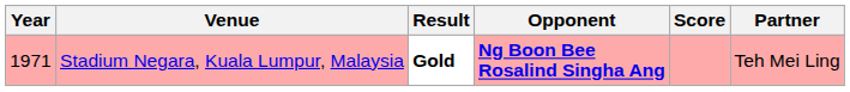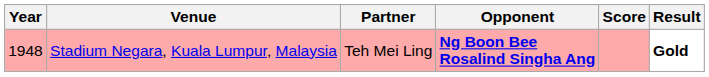columns swapped: Partner <-> Result
Stadium Negara, Kuala Lumpur, Malaysia | Year: 1971 -> 1948
